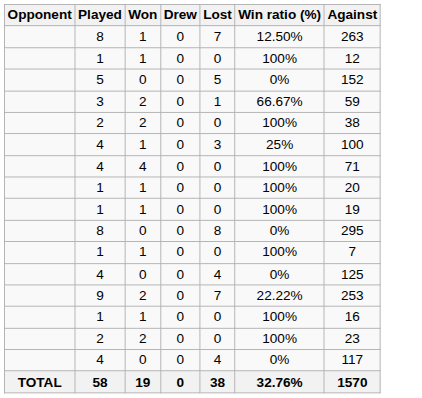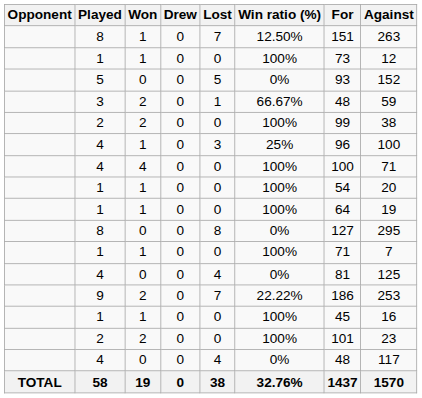+ column: For | 151 | 73 | 93 | 48 | 99 | 96 | 100 | 54 | 64 | 127 | 71 | 81 | 186 | 45 | 101 | 48 | 1437
